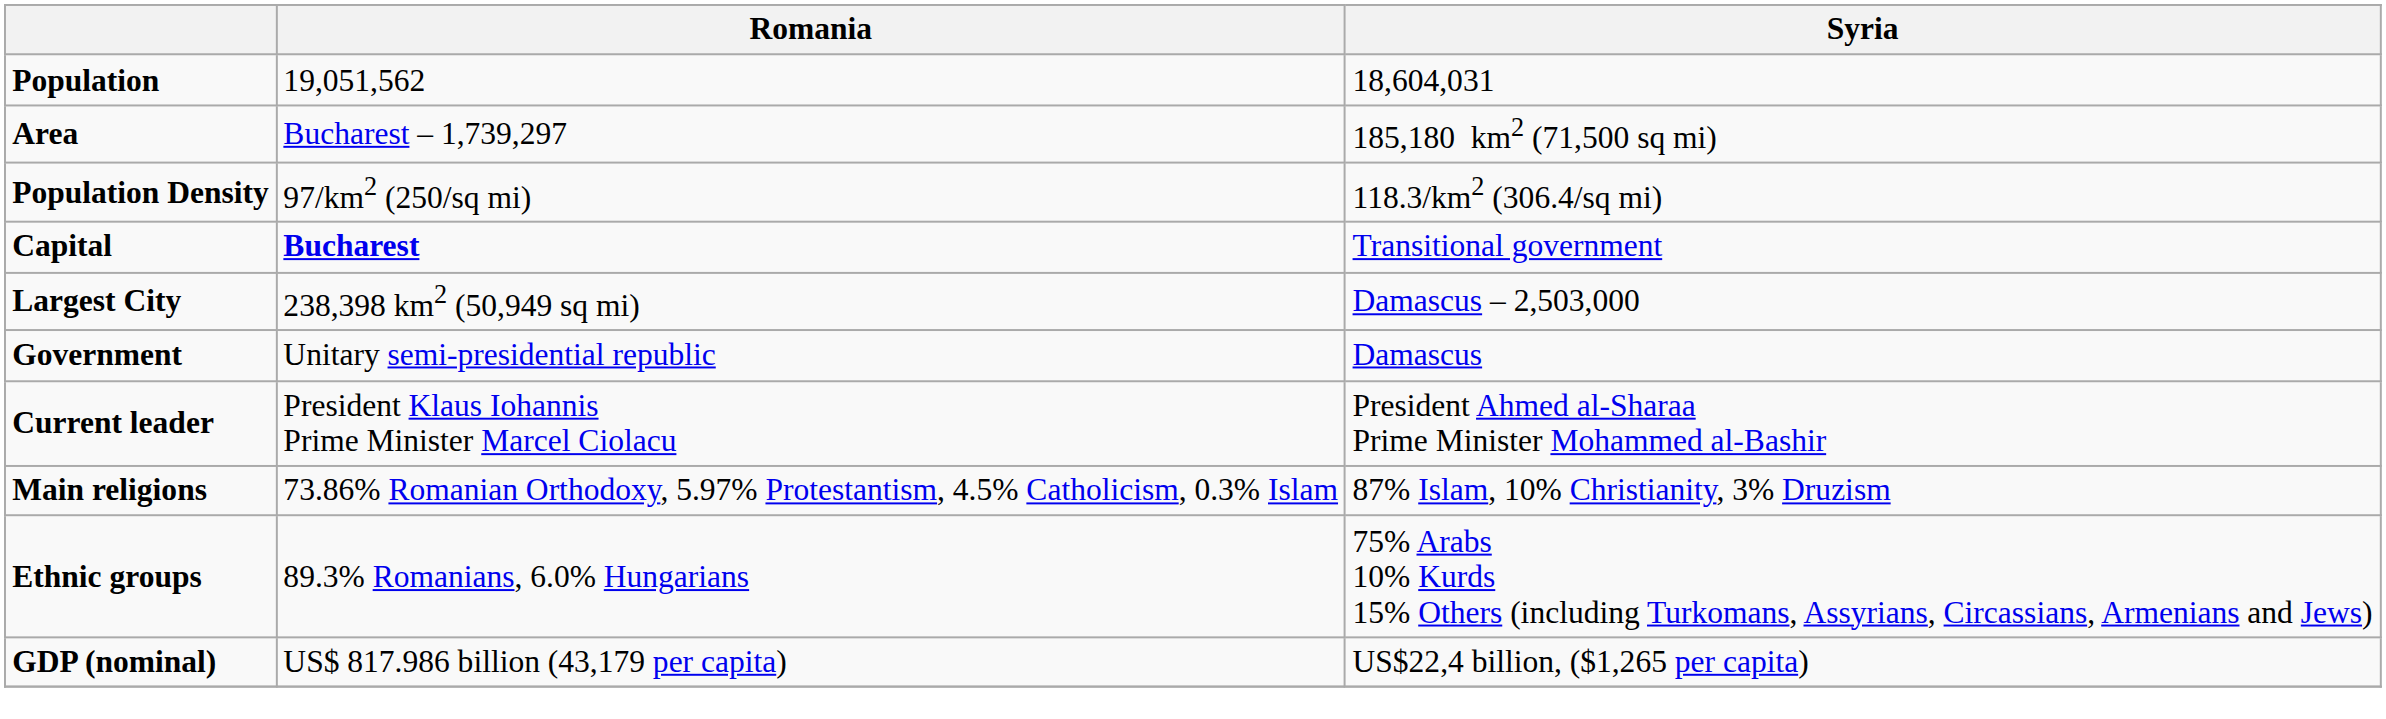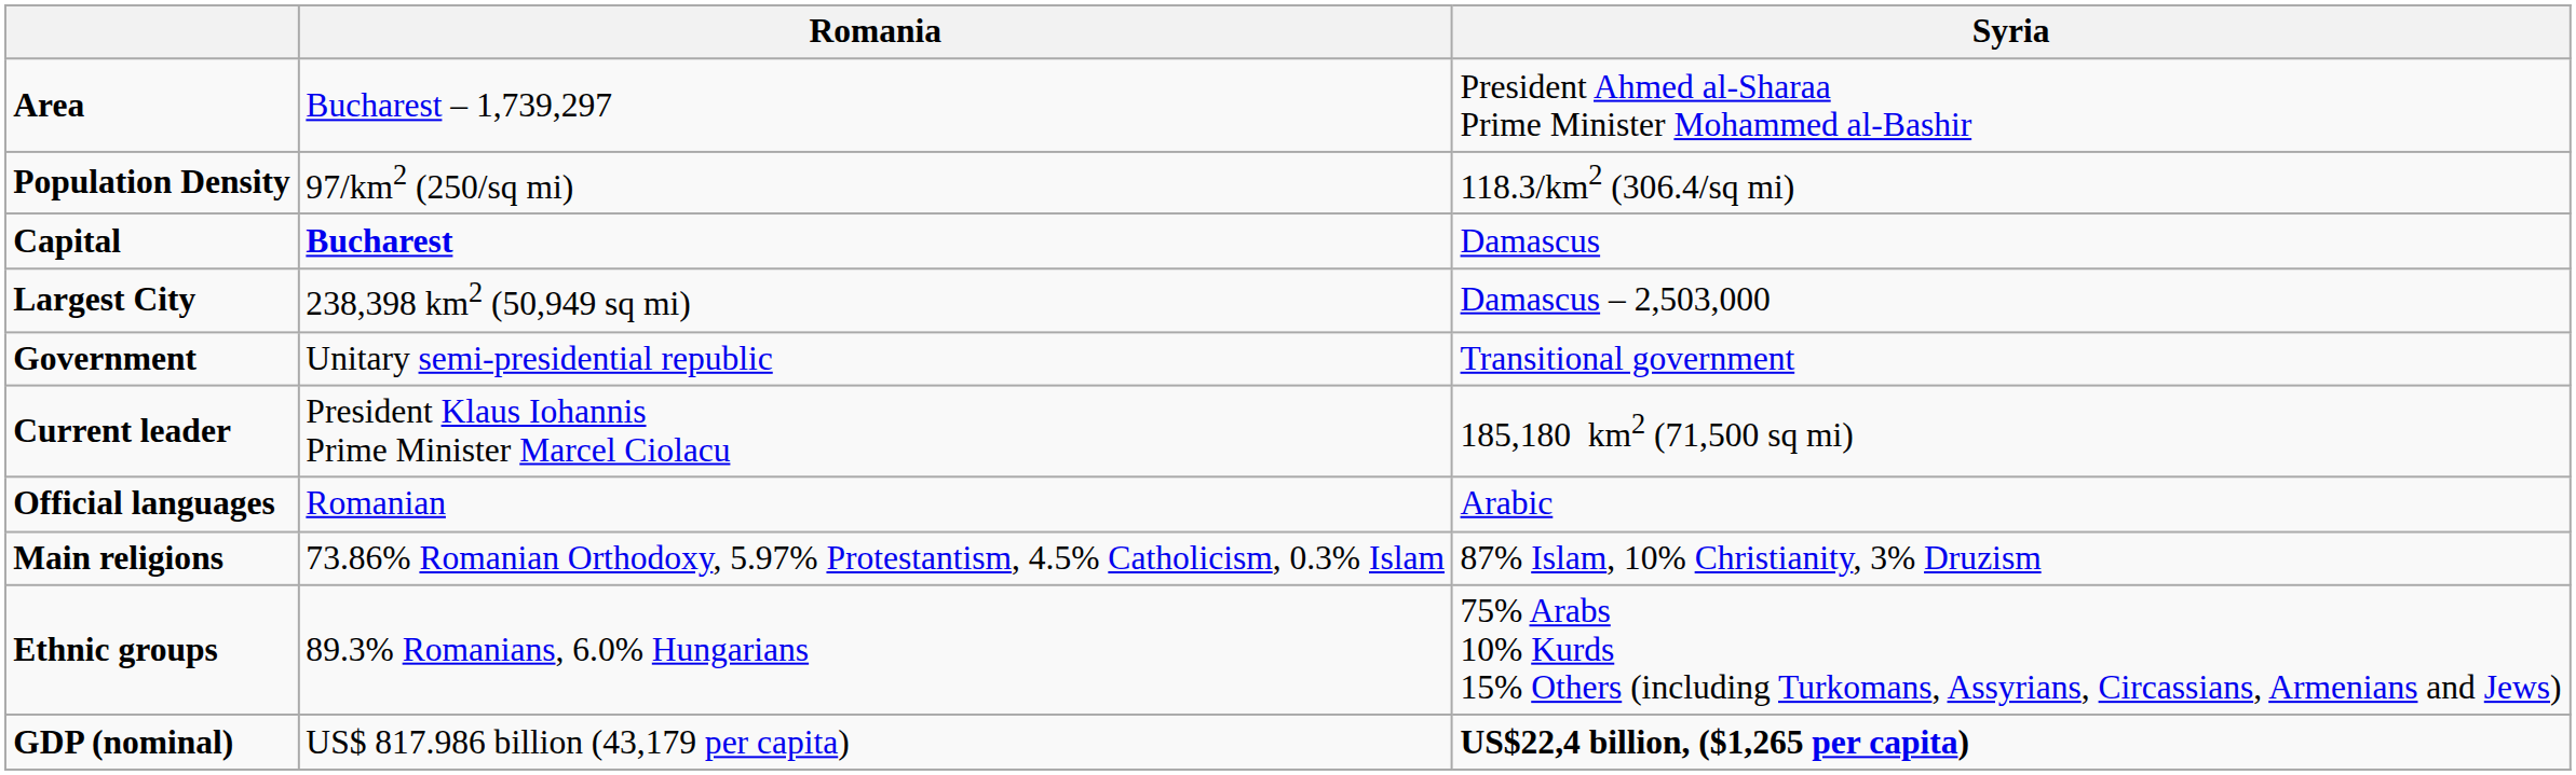- row: Population | 19,051,562 | 18,604,031
Area | Syria: 185,180 km2 (71,500 sq mi) -> President Ahmed al-Sharaa Prime Minister Mohammed al-Bashir
Capital | Syria: Transitional government -> Damascus
Government | Syria: Damascus -> Transitional government
Current leader | Syria: President Ahmed al-Sharaa Prime Minister Mohammed al-Bashir -> 185,180 km2 (71,500 sq mi)
+ row: Official languages | Romanian | Arabic
GDP (nominal) | Syria: normal -> bold
